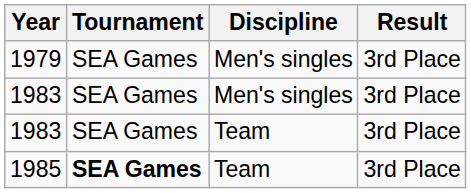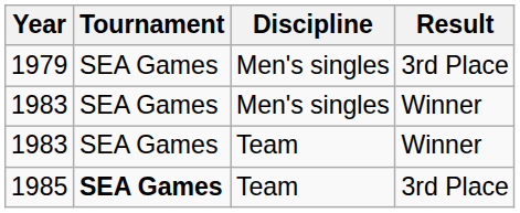1983 / Men's singles | Result: 3rd Place -> Winner
1983 / Team | Result: 3rd Place -> Winner
